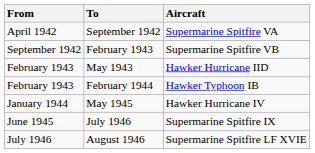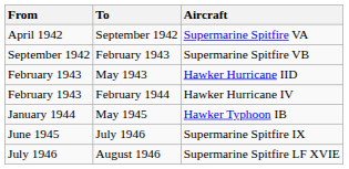February 1944 | Aircraft: Hawker Typhoon IB -> Hawker Hurricane IV
May 1945 | Aircraft: Hawker Hurricane IV -> Hawker Typhoon IB
